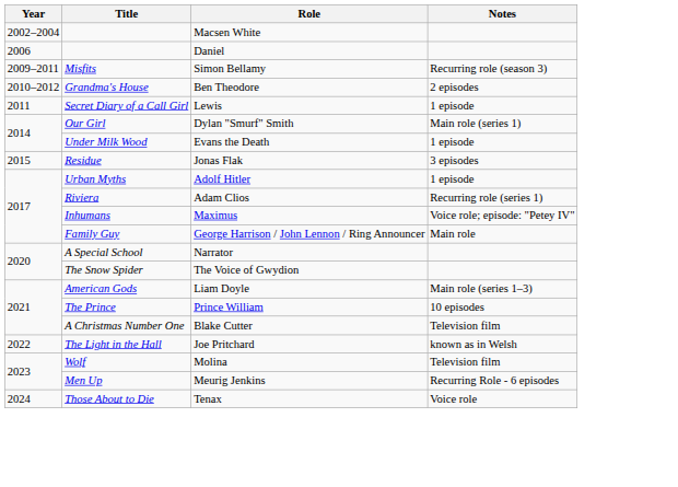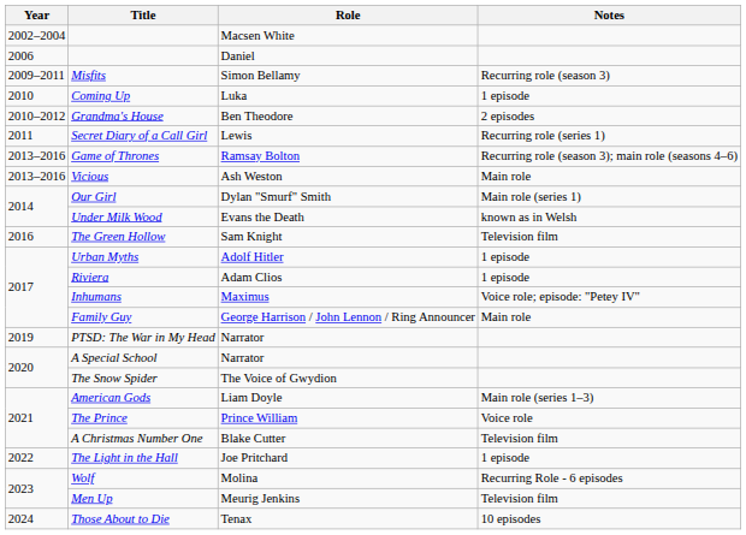+ row: 2010 | Coming Up | Luka | 1 episode
Secret Diary of a Call Girl | Notes: 1 episode -> Recurring role (series 1)
+ row: 2013–2016 | Game of Thrones | Ramsay Bolton | Recurring role (season 3); main role (seasons 4–6)
+ row: 2013–2016 | Vicious | Ash Weston | Main role
Under Milk Wood | Notes: 1 episode -> known as in Welsh
- row: 2015 | Residue | Jonas Flak | 3 episodes
+ row: 2016 | The Green Hollow | Sam Knight | Television film
Riviera | Notes: Recurring role (series 1) -> 1 episode
+ row: 2019 | PTSD: The War in My Head | Narrator
The Prince | Notes: 10 episodes -> Voice role
The Light in the Hall | Notes: known as in Welsh -> 1 episode
Wolf | Notes: Television film -> Recurring Role - 6 episodes
Men Up | Notes: Recurring Role - 6 episodes -> Television film
Those About to Die | Notes: Voice role -> 10 episodes
